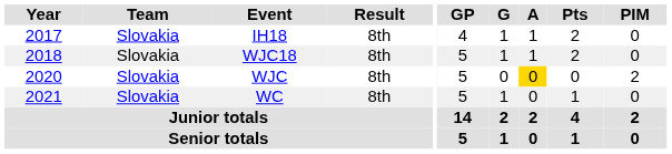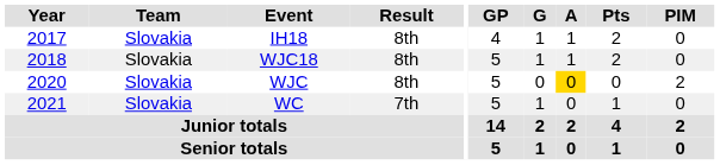WC | Result: 8th -> 7th
